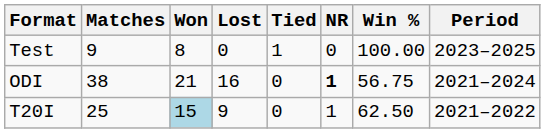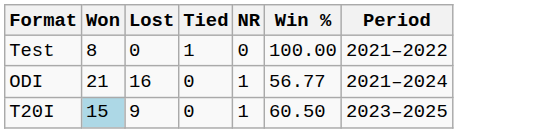- column: Matches | 9 | 38 | 25
Test | Period: 2023–2025 -> 2021–2022
ODI | NR: bold -> normal
ODI | Win %: 56.75 -> 56.77
T20I | Win %: 62.50 -> 60.50
T20I | Period: 2021–2022 -> 2023–2025
